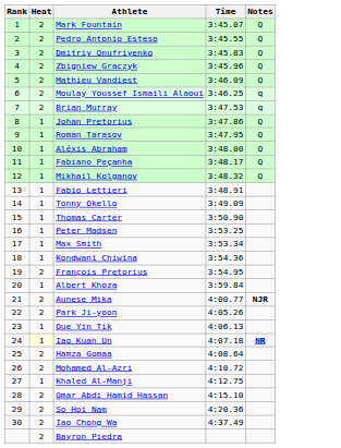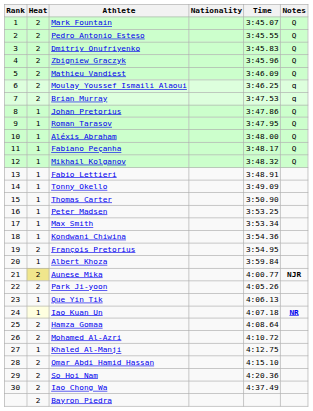+ column: Nationality
Aunese Mika | Heat: no background -> khaki background
